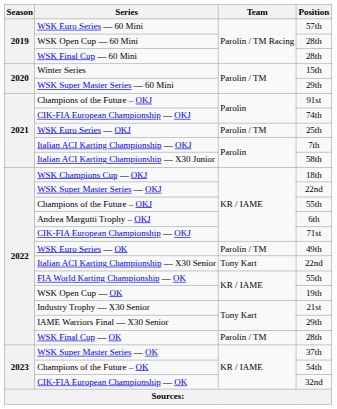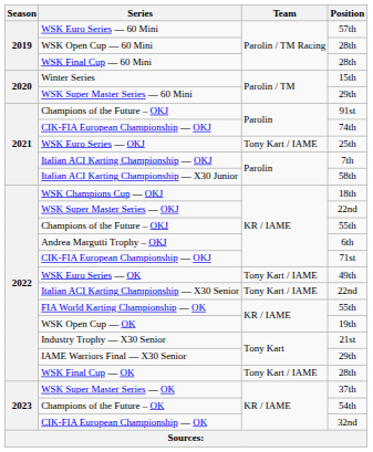WSK Euro Series — OKJ | Team: Parolin / TM -> Tony Kart / IAME
WSK Euro Series — OK | Team: Parolin / TM -> Tony Kart / IAME
Italian ACI Karting Championship — X30 Senior | Team: Tony Kart -> Tony Kart / IAME
WSK Final Cup — OK | Team: Parolin / TM -> Tony Kart / IAME
